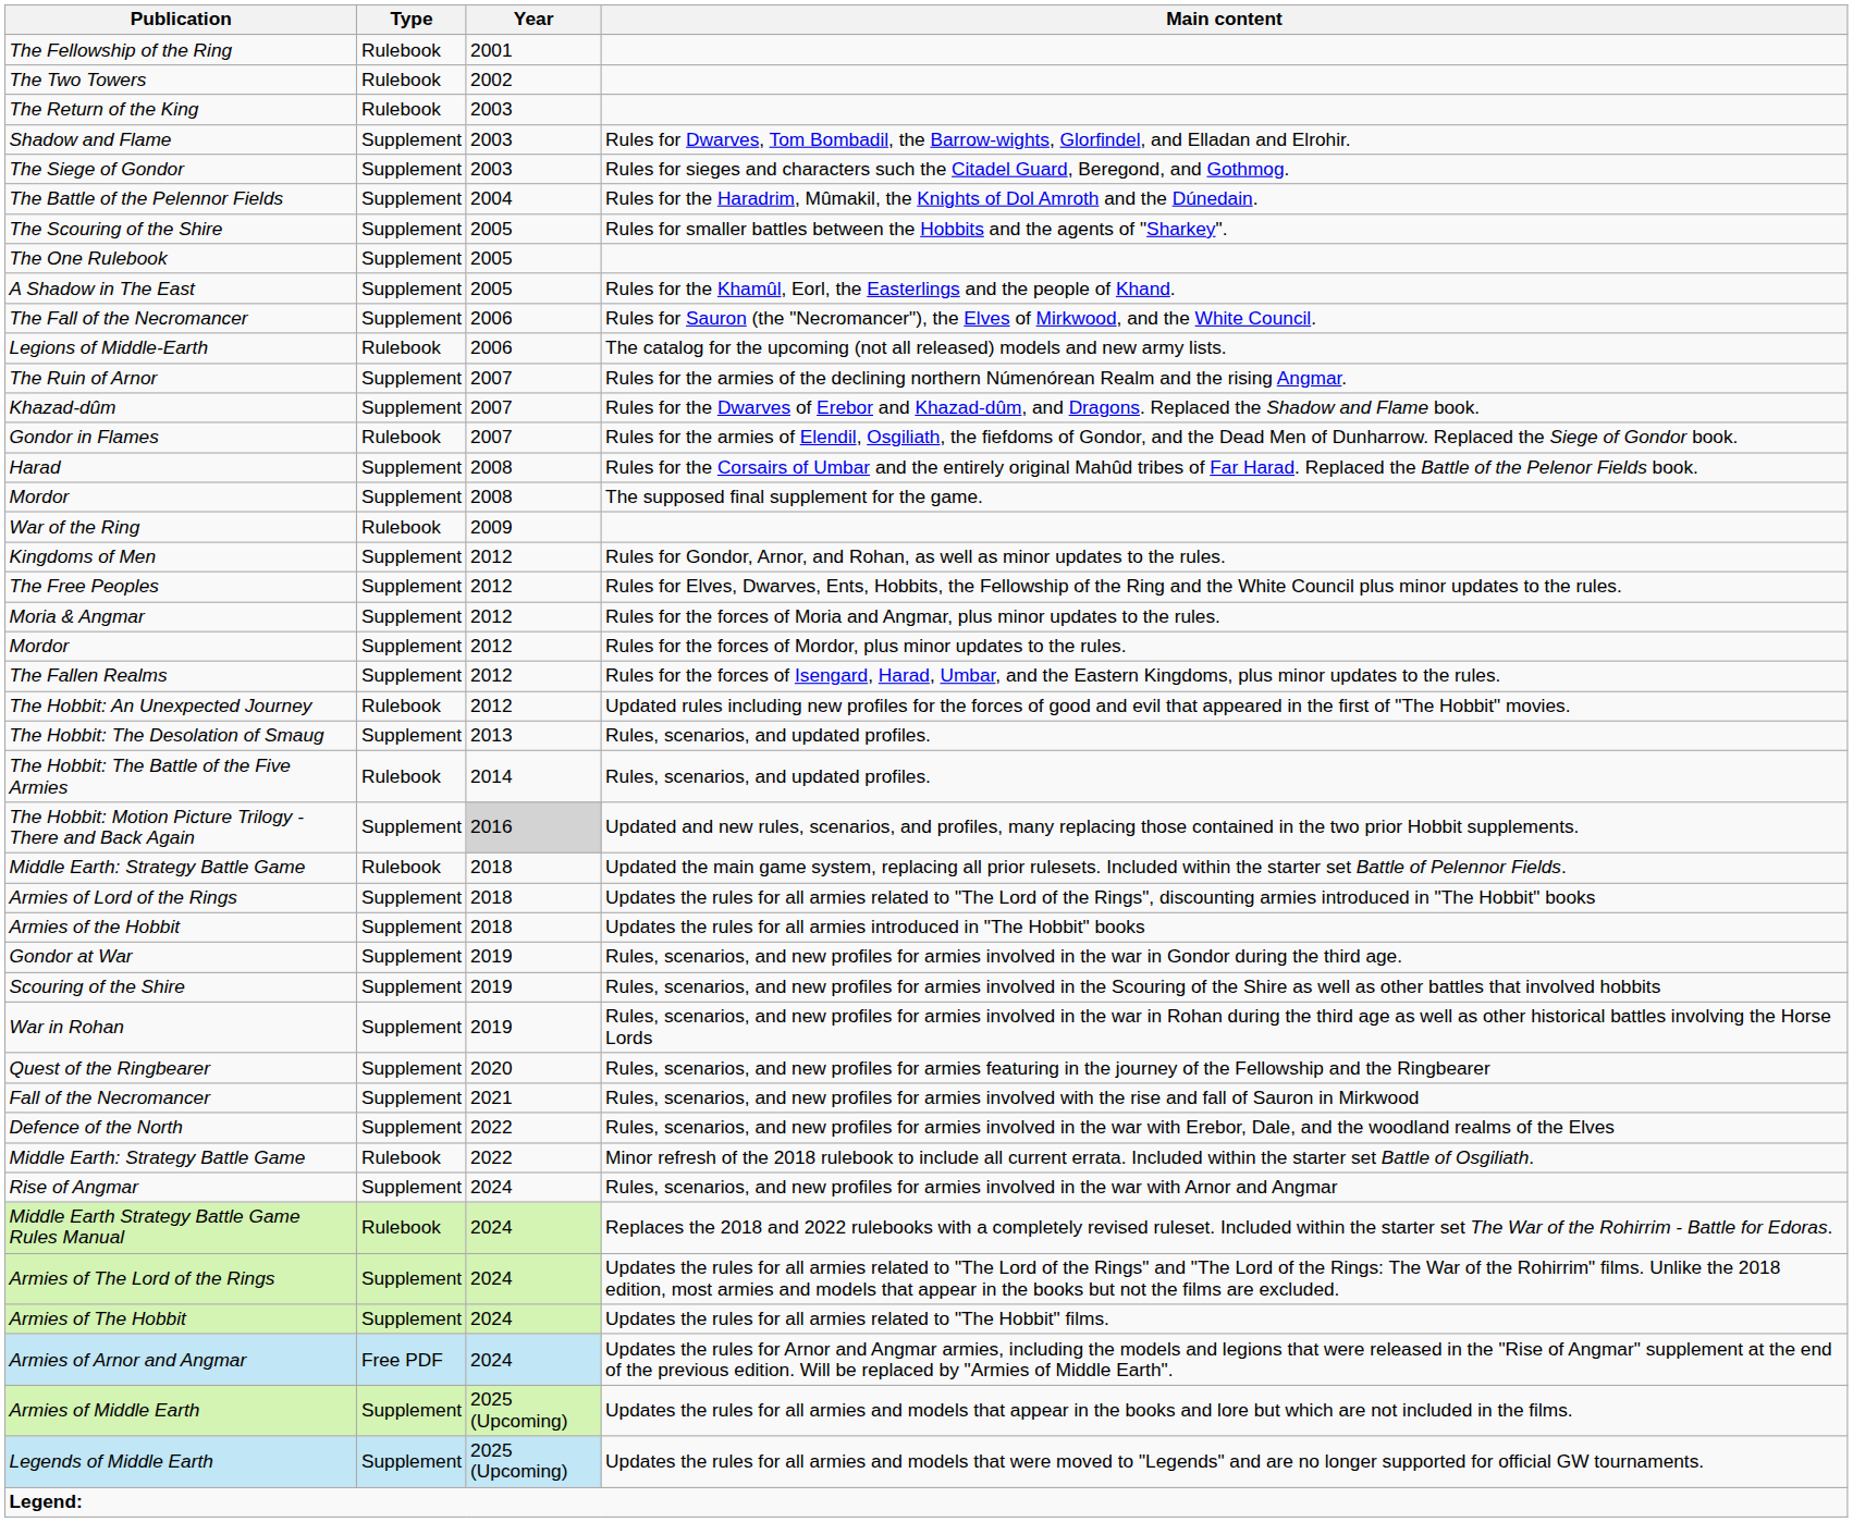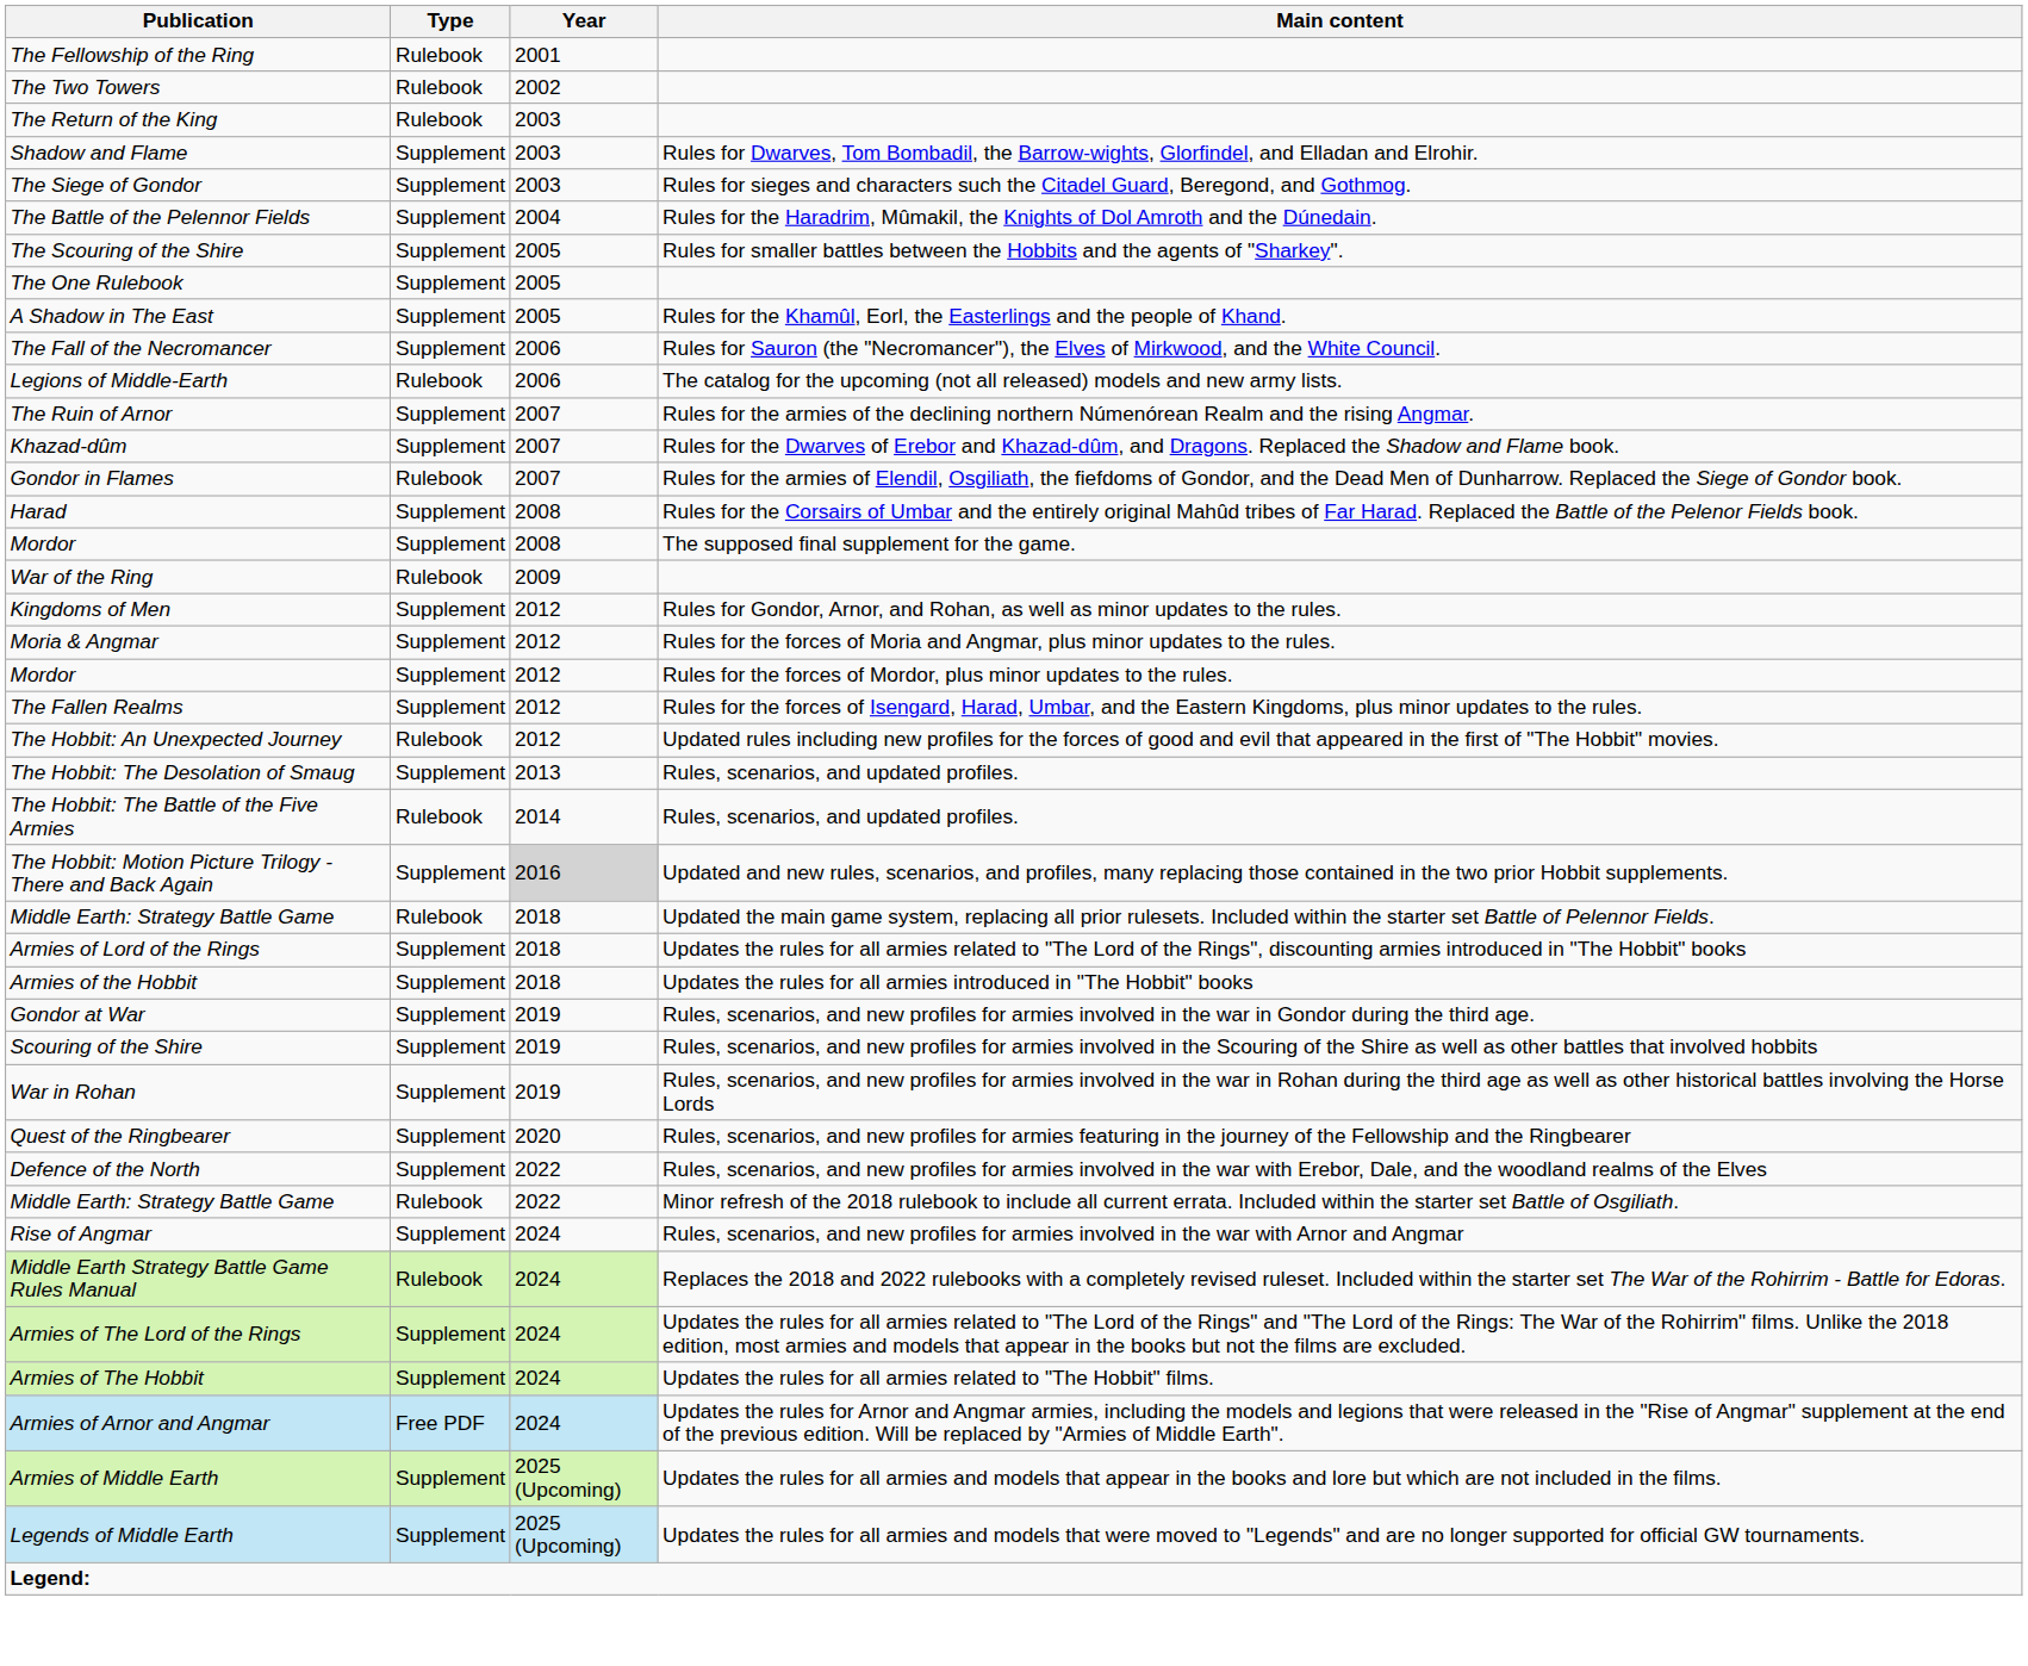- row: The Free Peoples | Supplement | 2012 | Rules for Elves, Dwarves, Ents, Hobbits, the Fellowship of the Ring and the White Council plus minor updates to the rules.
- row: Fall of the Necromancer | Supplement | 2021 | Rules, scenarios, and new profiles for armies involved with the rise and fall of Sauron in Mirkwood
